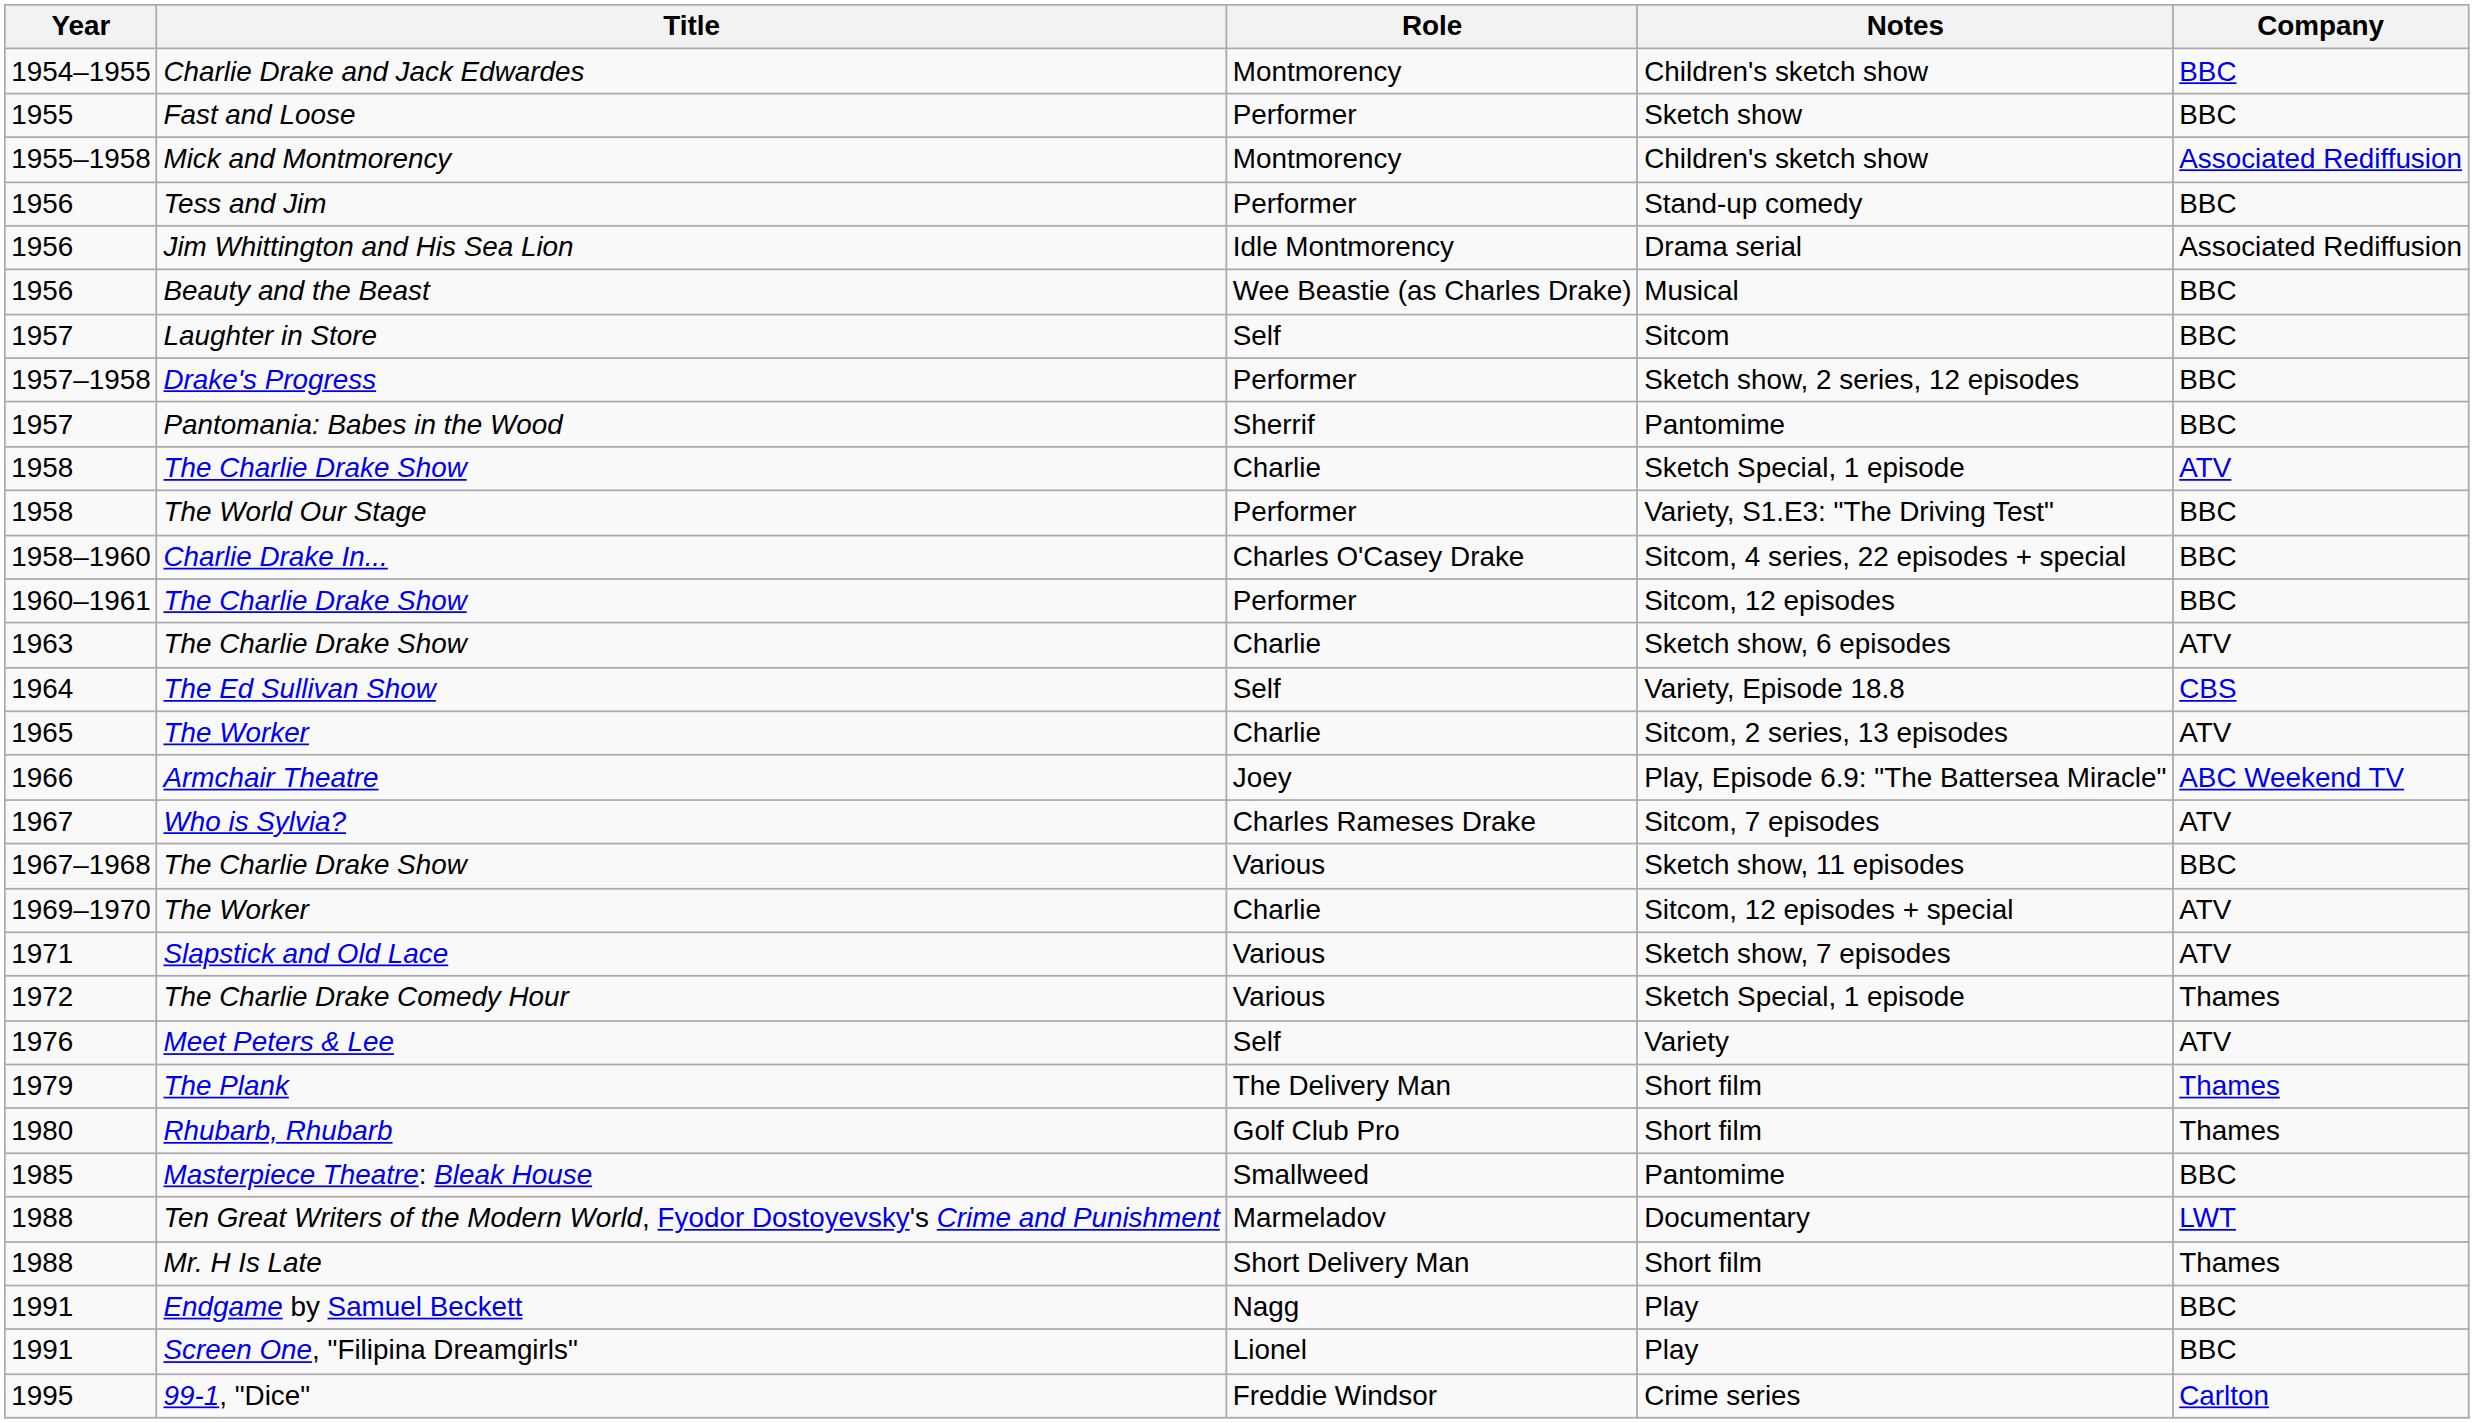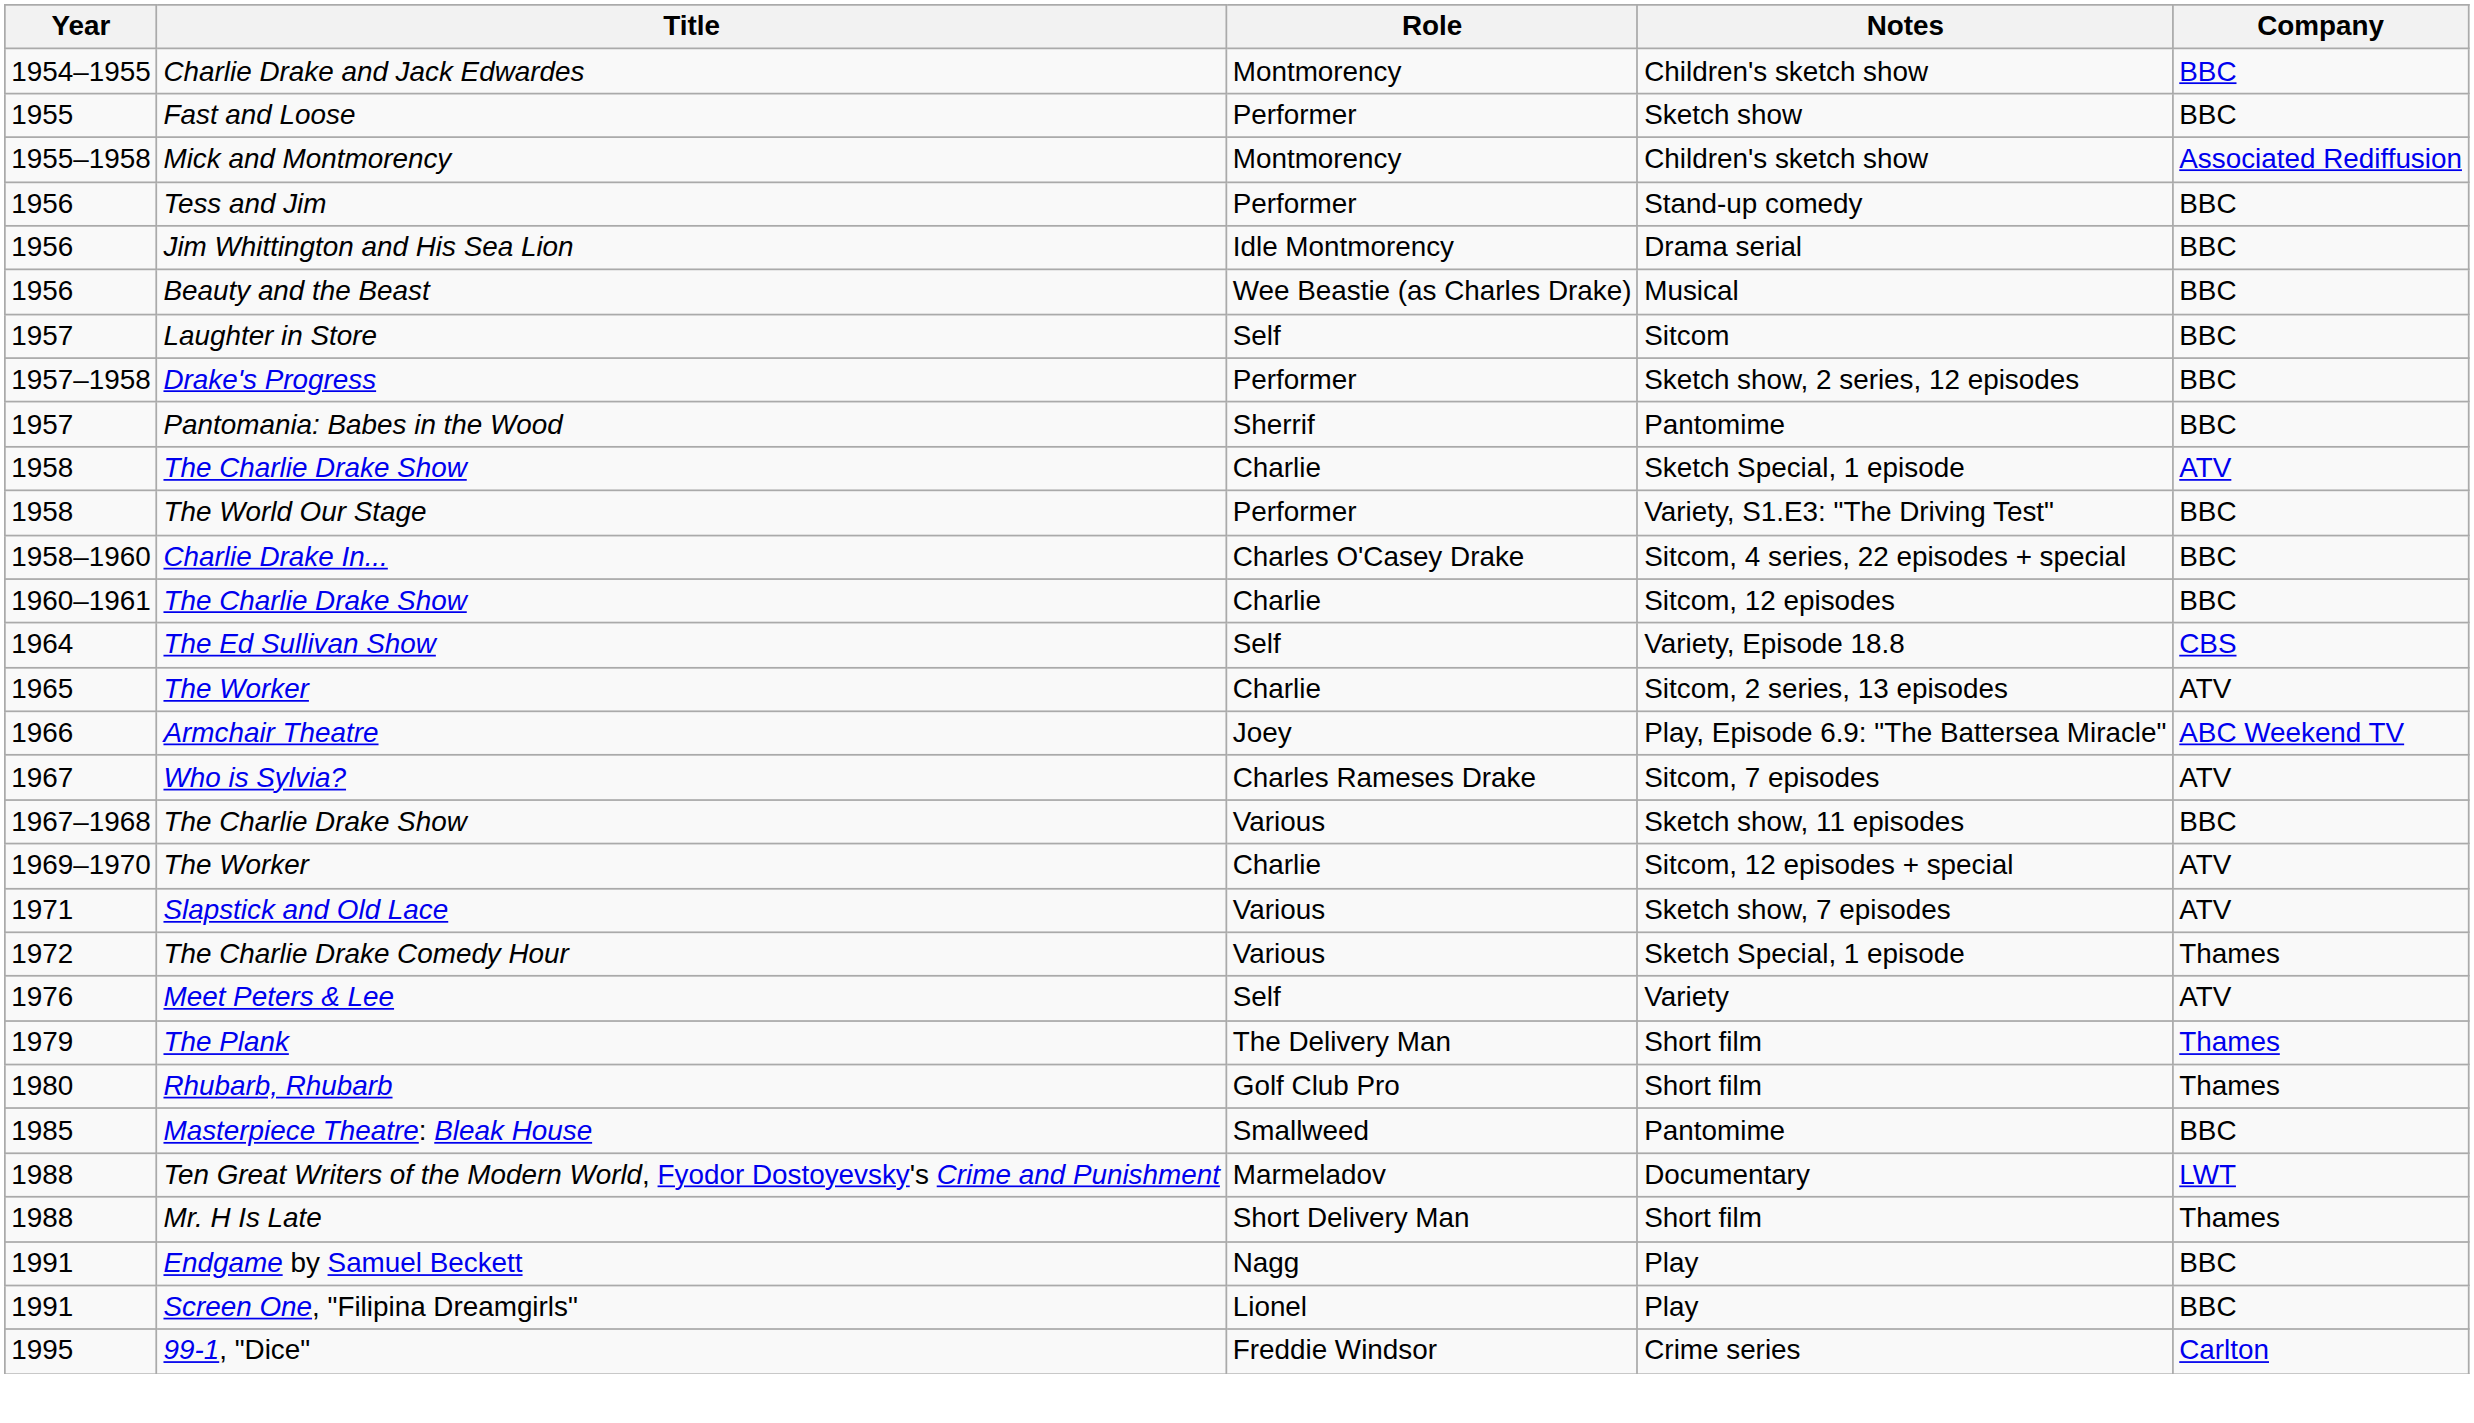Jim Whittington and His Sea Lion | Company: Associated Rediffusion -> BBC
1960–1961 / The Charlie Drake Show | Role: Performer -> Charlie
- row: 1963 | The Charlie Drake Show | Charlie | Sketch show, 6 episodes | ATV
